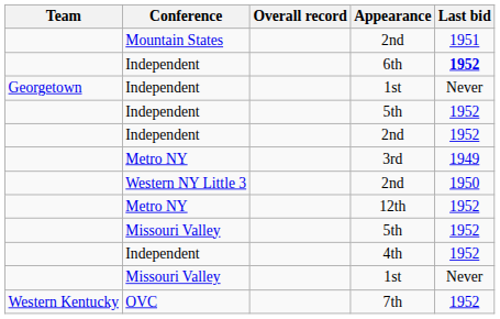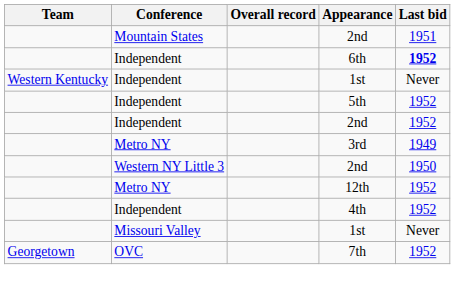Independent / 1st | Team: Georgetown -> Western Kentucky
- row: Missouri Valley | 5th | 1952
7th | Team: Western Kentucky -> Georgetown
